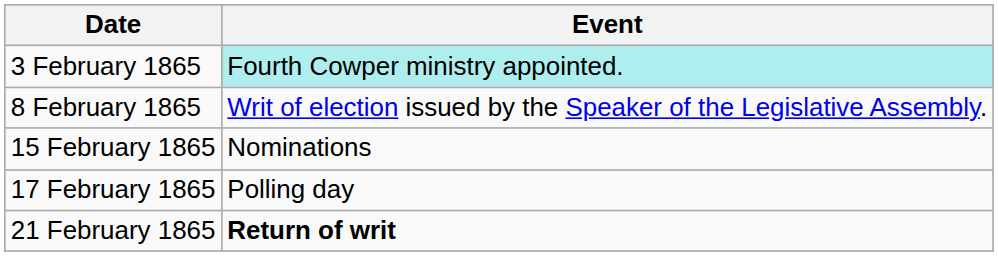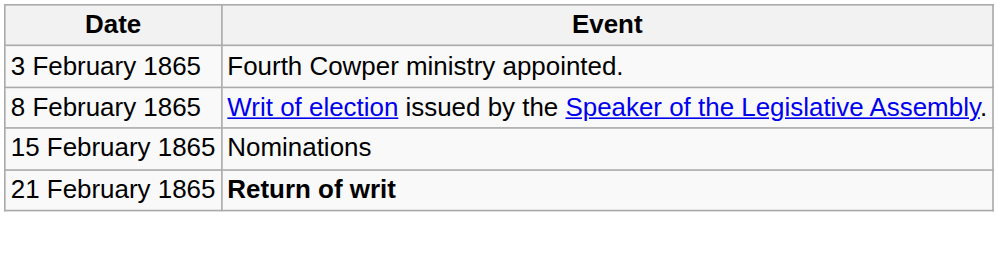3 February 1865 | Event: paleturquoise background -> no background
- row: 17 February 1865 | Polling day
